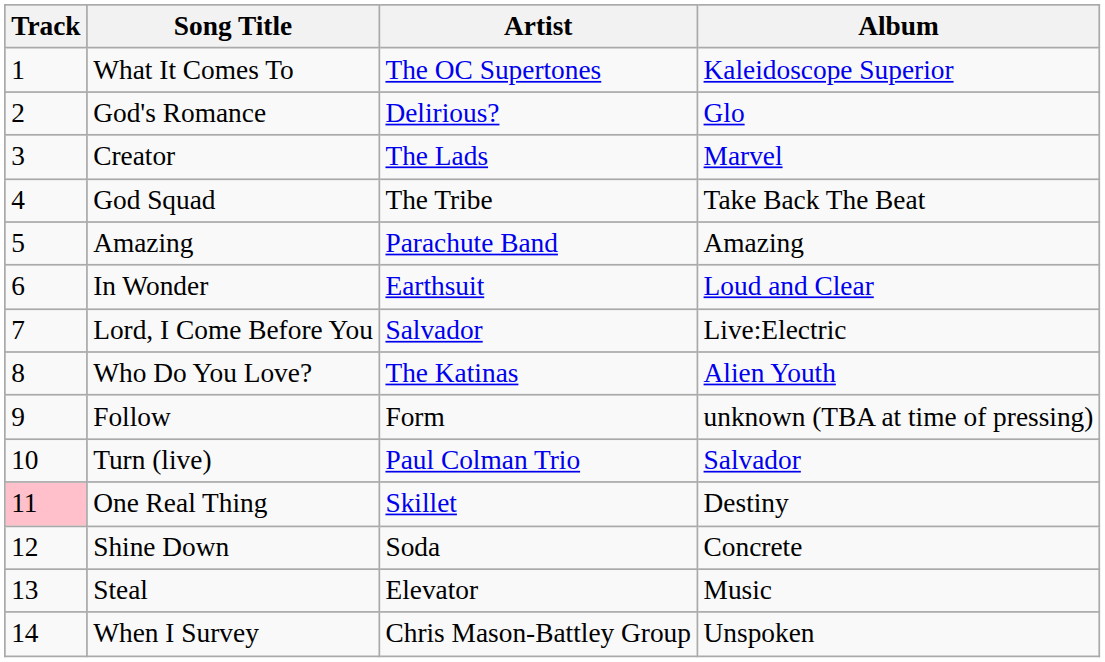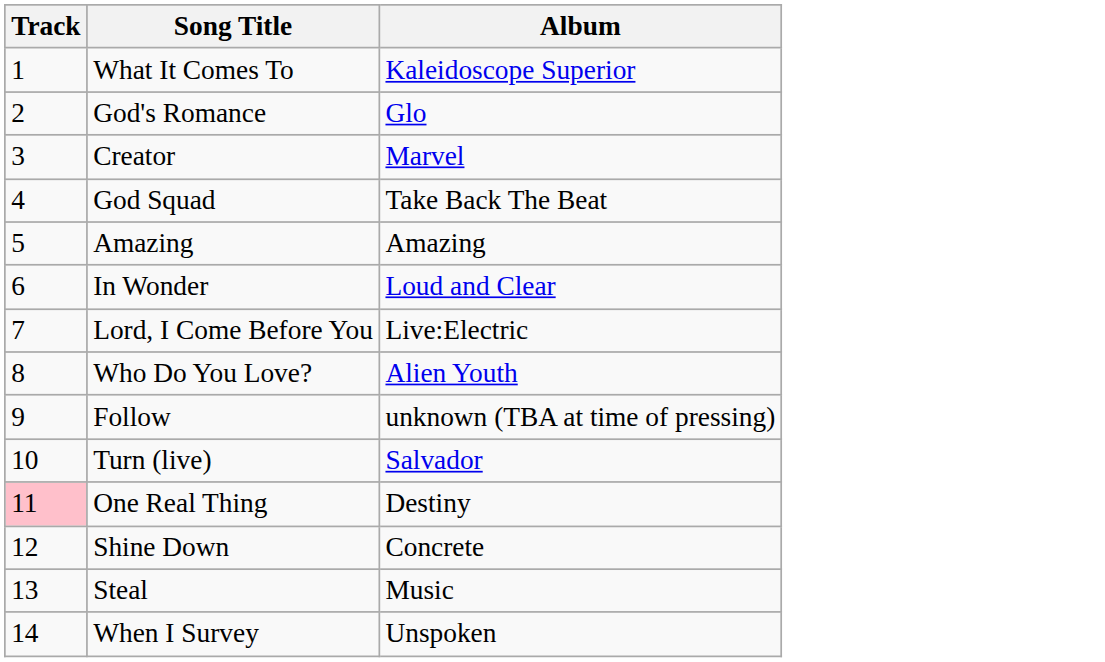- column: Artist | The OC Supertones | Delirious? | The Lads | The Tribe | Parachute Band | Earthsuit | Salvador | The Katinas | Form | Paul Colman Trio | Skillet | Soda | Elevator | Chris Mason-Battley Group
